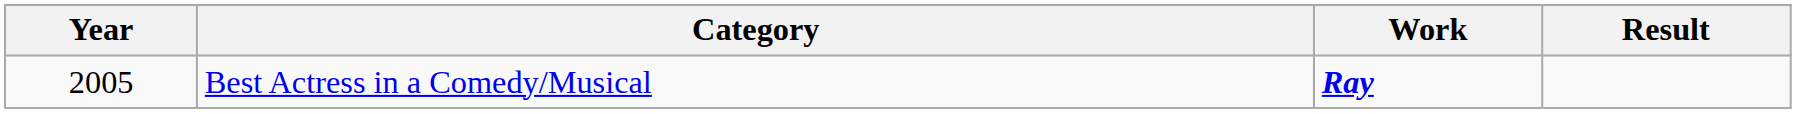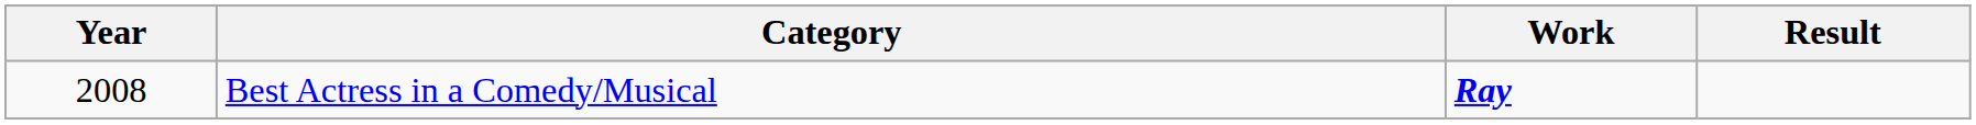Best Actress in a Comedy/Musical | Year: 2005 -> 2008
